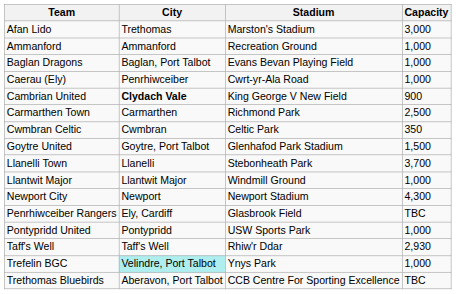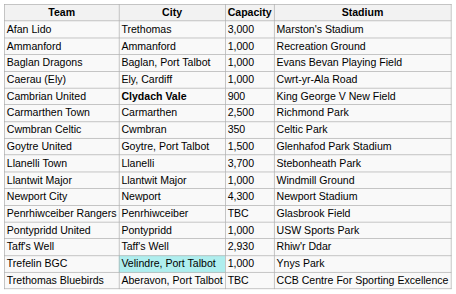columns swapped: Stadium <-> Capacity
Caerau (Ely) | City: Penrhiwceiber -> Ely, Cardiff
Penrhiwceiber Rangers | City: Ely, Cardiff -> Penrhiwceiber
